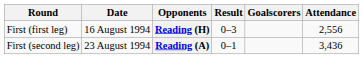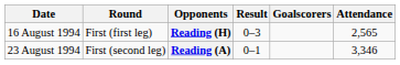columns swapped: Date <-> Round
Reading (H) | Attendance: 2,556 -> 2,565
Reading (A) | Attendance: 3,436 -> 3,346
